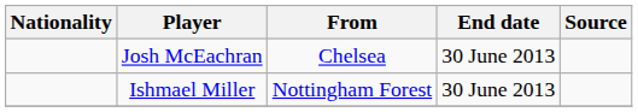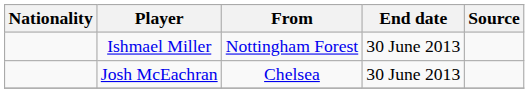rows swapped: Josh McEachran <-> Ishmael Miller
